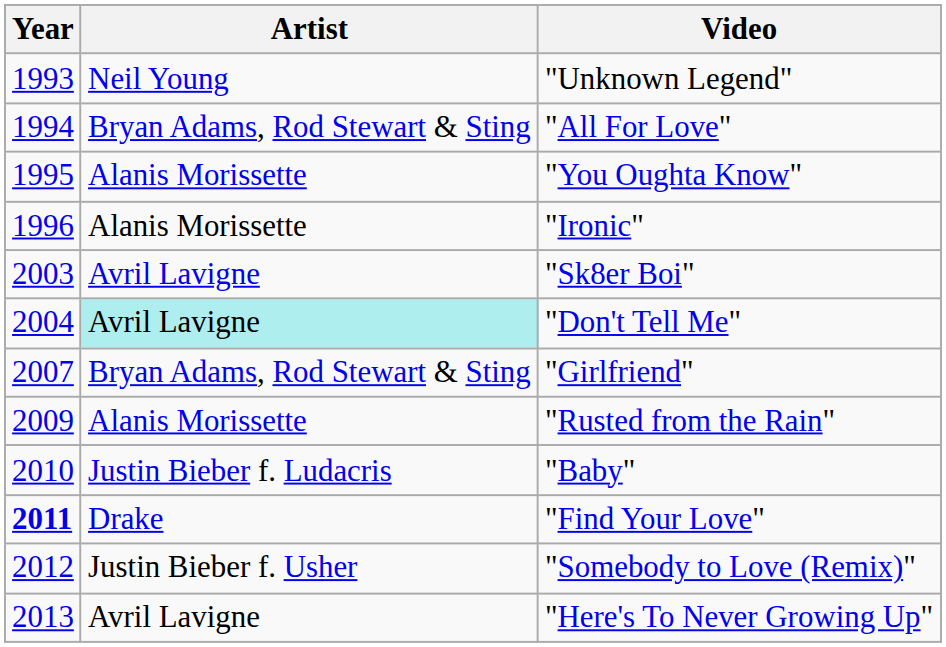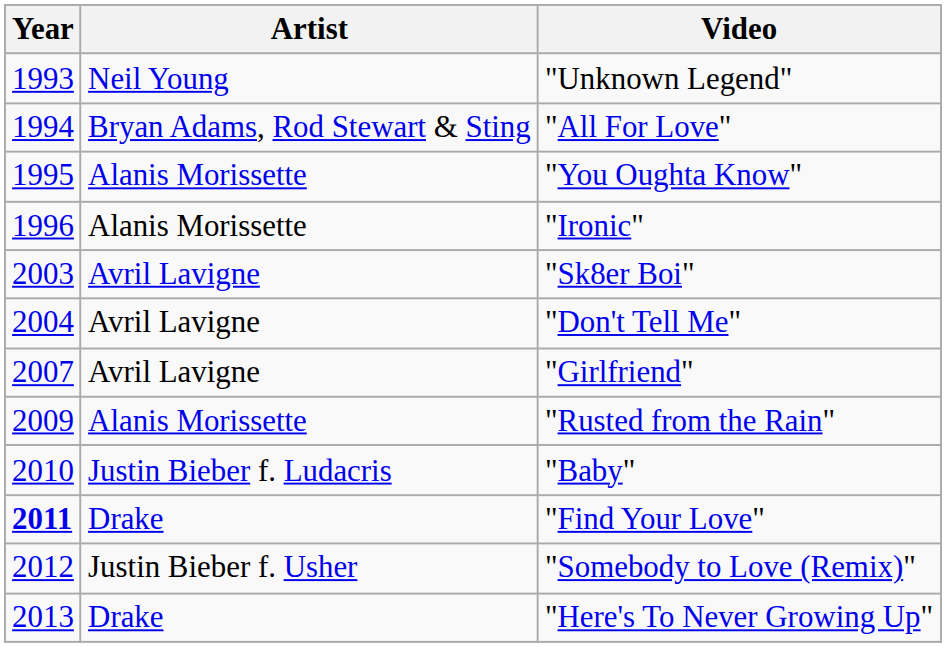"Don't Tell Me" | Artist: paleturquoise background -> no background
"Girlfriend" | Artist: Bryan Adams, Rod Stewart & Sting -> Avril Lavigne
"Here's To Never Growing Up" | Artist: Avril Lavigne -> Drake
